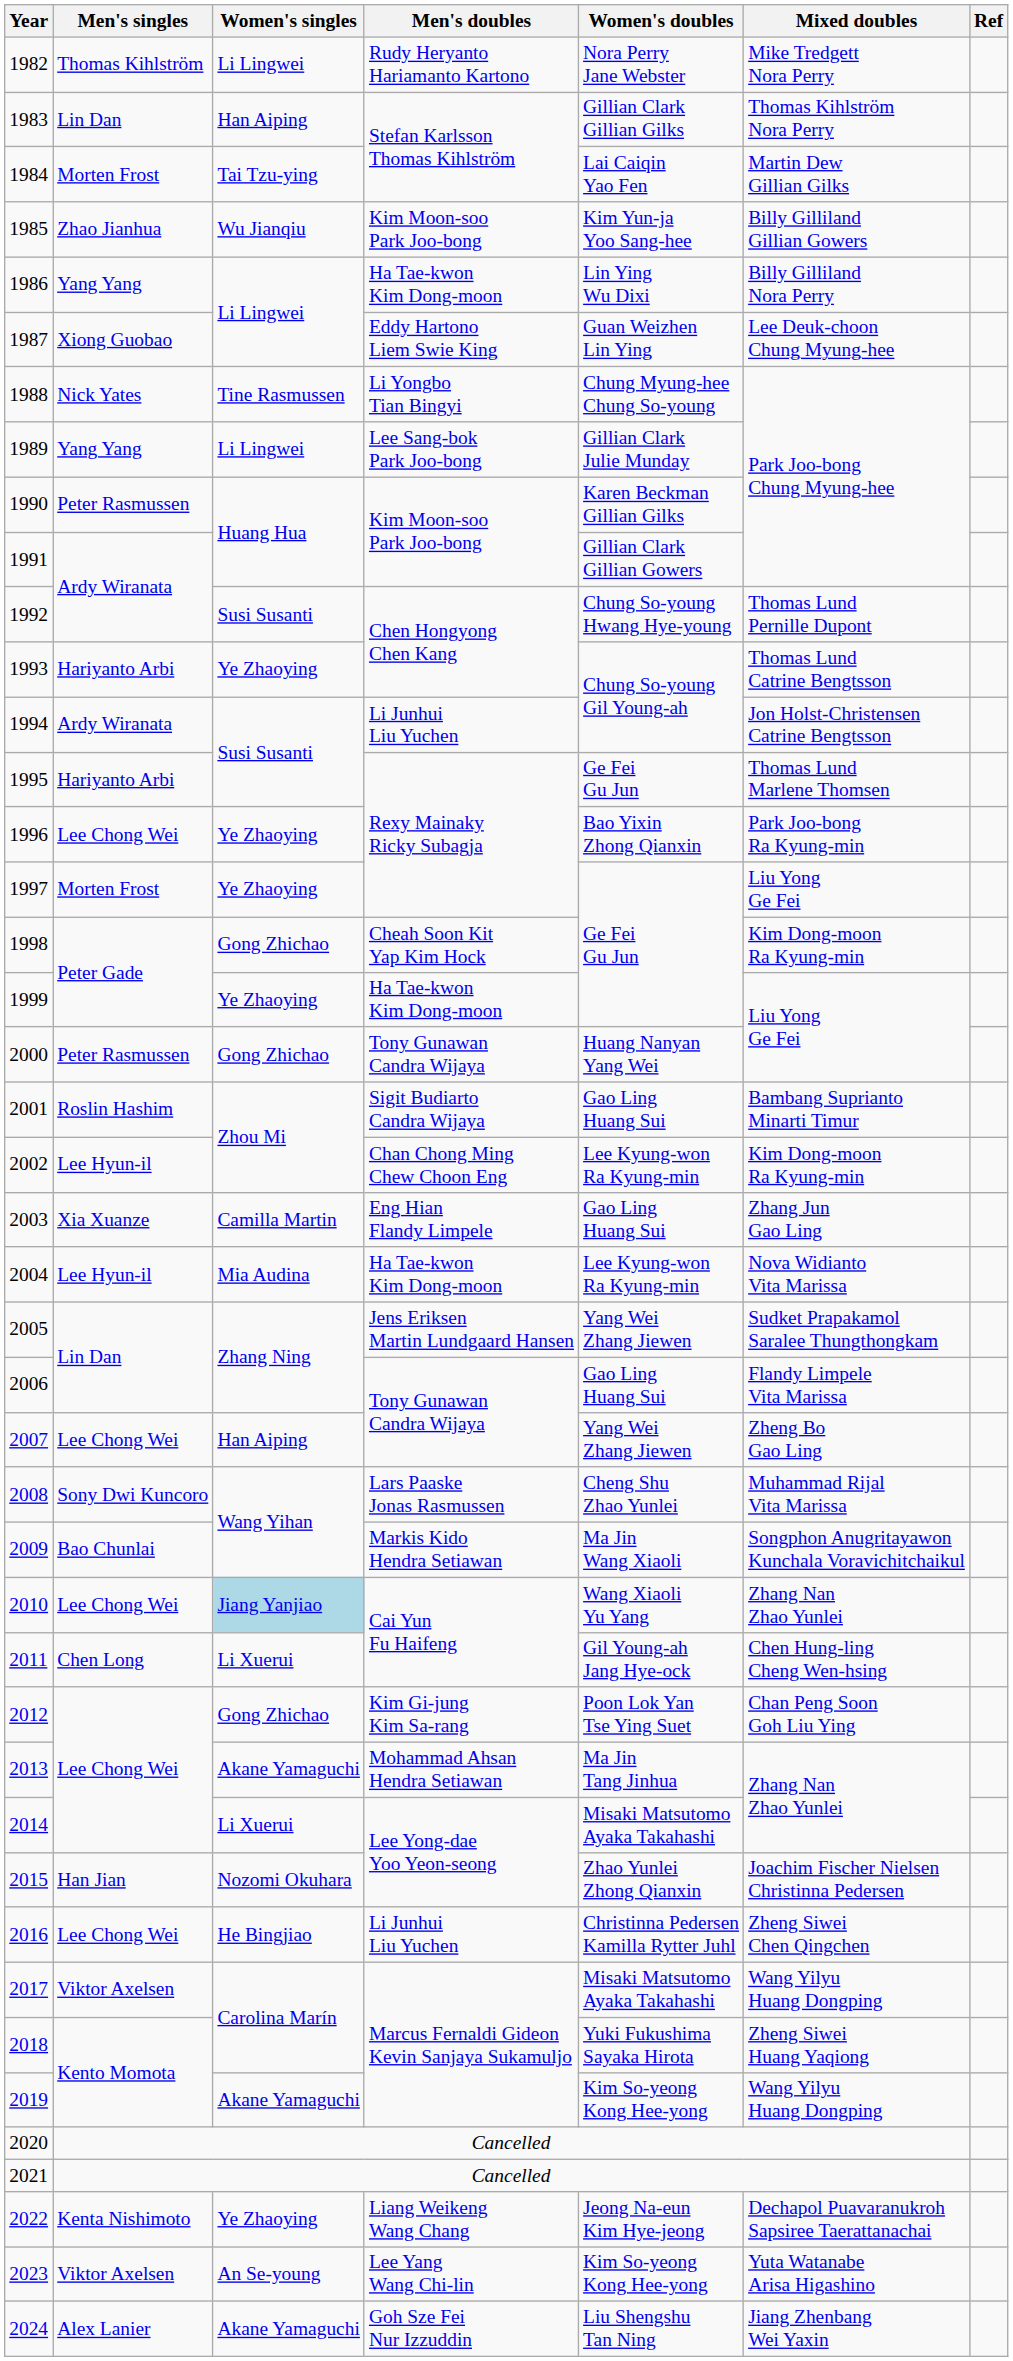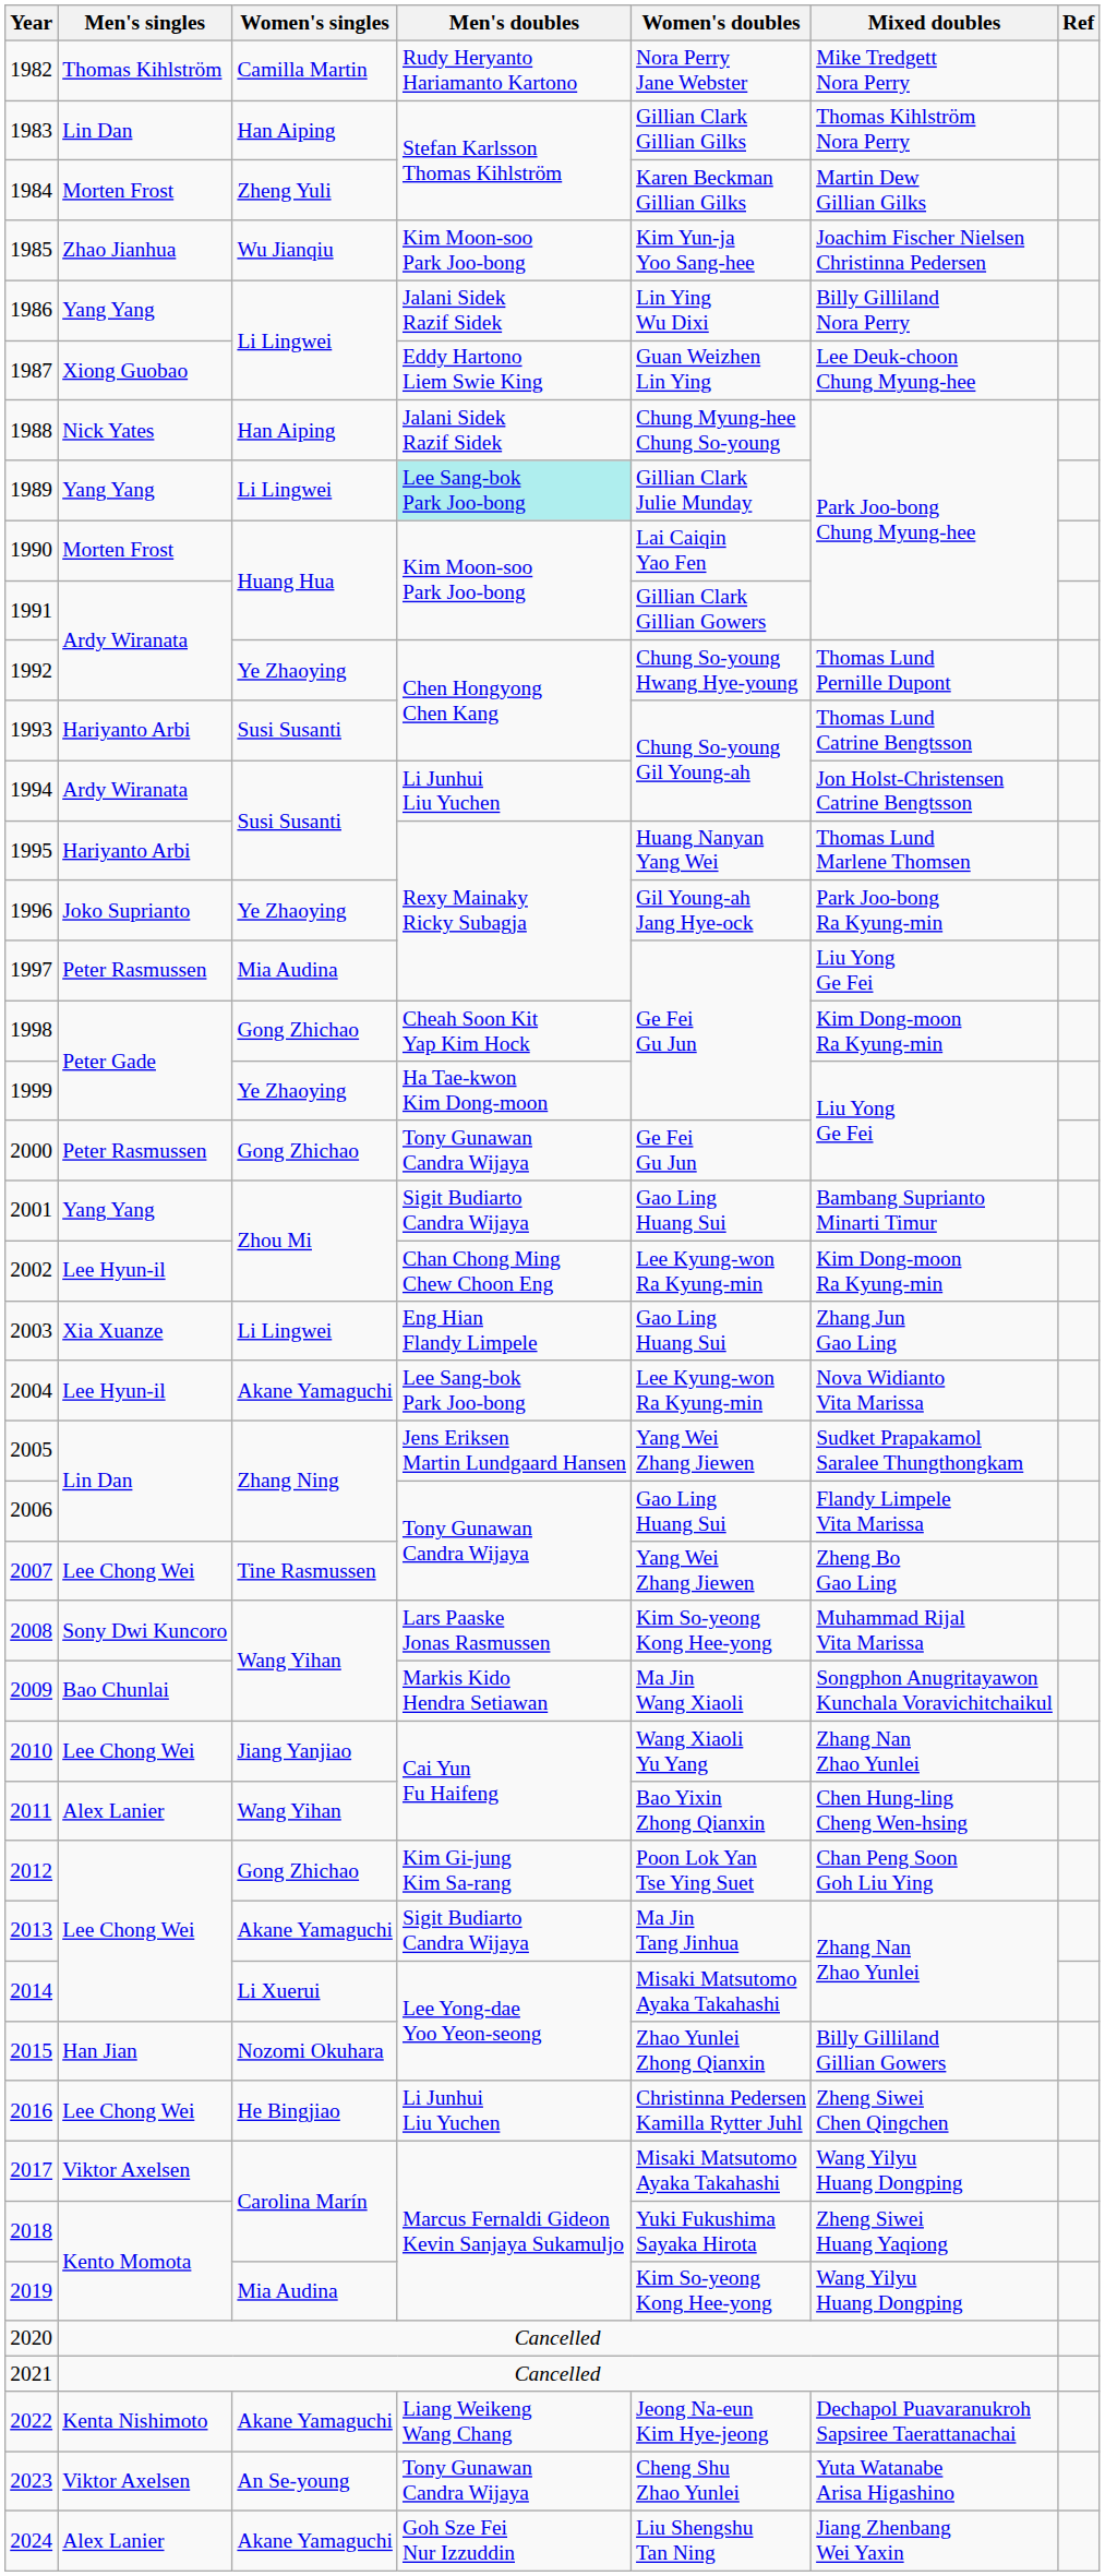1982 | Women's singles: Li Lingwei -> Camilla Martin
1984 | Women's singles: Tai Tzu-ying -> Zheng Yuli
1984 | Women's doubles: Lai Caiqin Yao Fen -> Karen Beckman Gillian Gilks
1985 | Mixed doubles: Billy Gilliland Gillian Gowers -> Joachim Fischer Nielsen Christinna Pedersen
1986 | Men's doubles: Ha Tae-kwon Kim Dong-moon -> Jalani Sidek Razif Sidek
1988 | Women's singles: Tine Rasmussen -> Han Aiping
1988 | Men's doubles: Li Yongbo Tian Bingyi -> Jalani Sidek Razif Sidek
1989 | Men's doubles: no background -> paleturquoise background
1990 | Men's singles: Peter Rasmussen -> Morten Frost
1990 | Women's doubles: Karen Beckman Gillian Gilks -> Lai Caiqin Yao Fen
1992 | Women's singles: Susi Susanti -> Ye Zhaoying
1993 | Women's singles: Ye Zhaoying -> Susi Susanti
1995 | Women's doubles: Ge Fei Gu Jun -> Huang Nanyan Yang Wei
1996 | Men's singles: Lee Chong Wei -> Joko Suprianto
1996 | Women's doubles: Bao Yixin Zhong Qianxin -> Gil Young-ah Jang Hye-ock
1997 | Men's singles: Morten Frost -> Peter Rasmussen
1997 | Women's singles: Ye Zhaoying -> Mia Audina
2000 | Women's doubles: Huang Nanyan Yang Wei -> Ge Fei Gu Jun
2001 | Men's singles: Roslin Hashim -> Yang Yang
2003 | Women's singles: Camilla Martin -> Li Lingwei
2004 | Women's singles: Mia Audina -> Akane Yamaguchi
2004 | Men's doubles: Ha Tae-kwon Kim Dong-moon -> Lee Sang-bok Park Joo-bong
2007 | Women's singles: Han Aiping -> Tine Rasmussen
2008 | Women's doubles: Cheng Shu Zhao Yunlei -> Kim So-yeong Kong Hee-yong
2010 | Women's singles: lightblue background -> no background
2011 | Men's singles: Chen Long -> Alex Lanier
2011 | Women's singles: Li Xuerui -> Wang Yihan
2011 | Women's doubles: Gil Young-ah Jang Hye-ock -> Bao Yixin Zhong Qianxin
2013 | Men's doubles: Mohammad Ahsan Hendra Setiawan -> Sigit Budiarto Candra Wijaya
2015 | Mixed doubles: Joachim Fischer Nielsen Christinna Pedersen -> Billy Gilliland Gillian Gowers
2019 | Women's singles: Akane Yamaguchi -> Mia Audina
2022 | Women's singles: Ye Zhaoying -> Akane Yamaguchi
2023 | Men's doubles: Lee Yang Wang Chi-lin -> Tony Gunawan Candra Wijaya
2023 | Women's doubles: Kim So-yeong Kong Hee-yong -> Cheng Shu Zhao Yunlei
